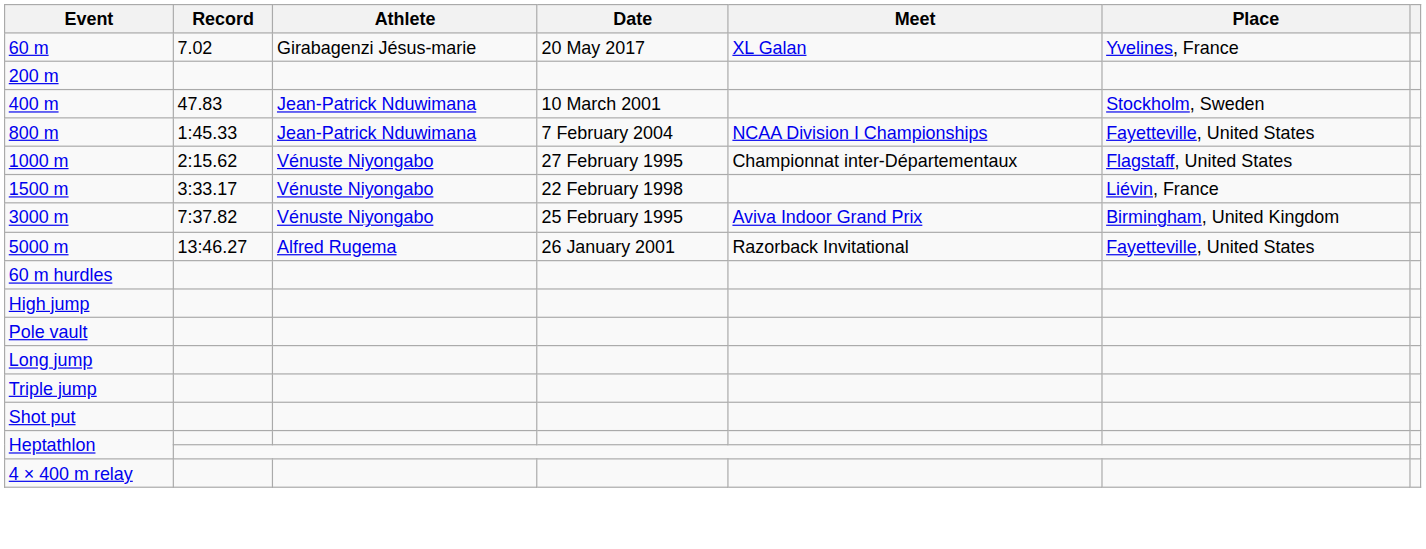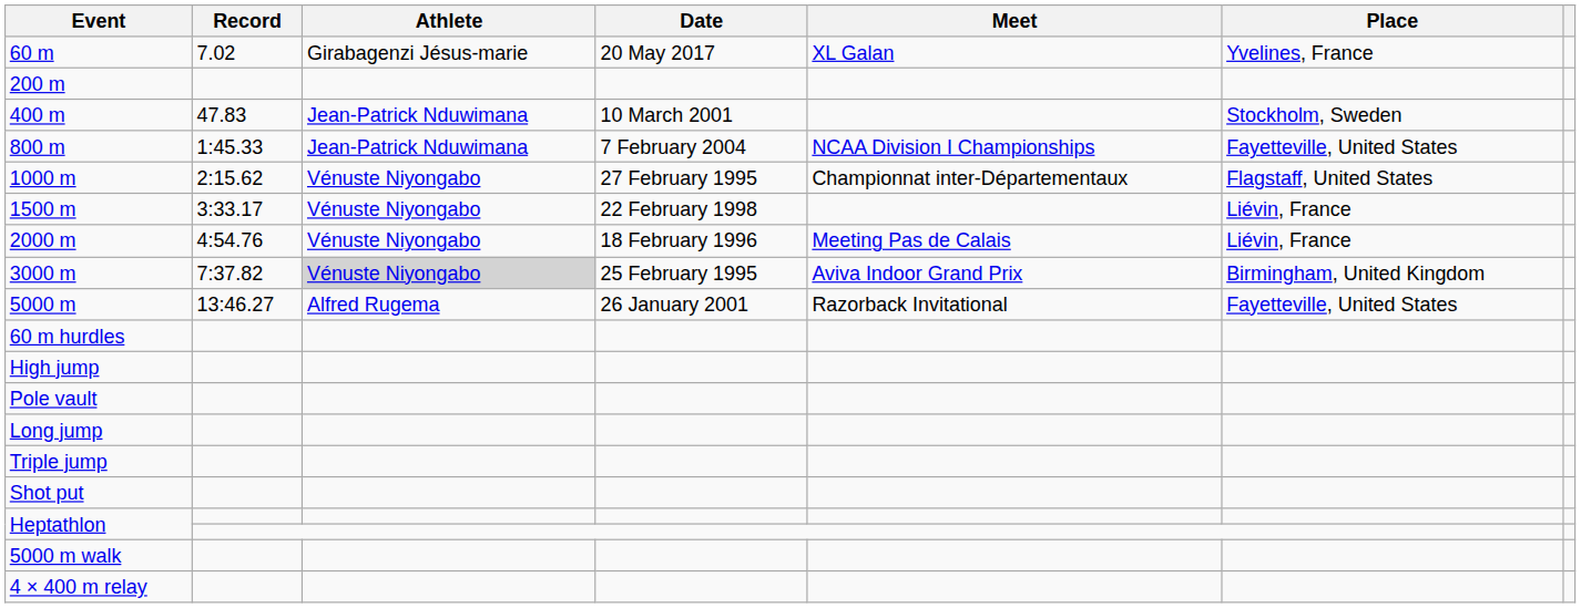+ row: 2000 m | 4:54.76 | Vénuste Niyongabo | 18 February 1996 | Meeting Pas de Calais | Liévin, France
3000 m | Athlete: no background -> lightgrey background
+ row: 5000 m walk
